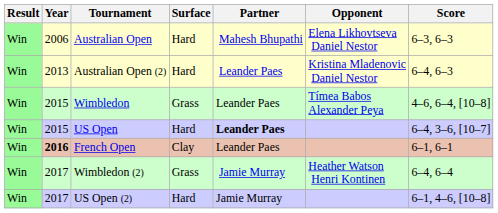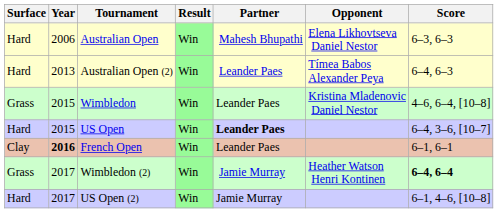columns swapped: Result <-> Surface
Australian Open (2) | Opponent: Kristina Mladenovic Daniel Nestor -> Tímea Babos Alexander Peya
Wimbledon | Opponent: Tímea Babos Alexander Peya -> Kristina Mladenovic Daniel Nestor
Wimbledon (2) | Score: normal -> bold
